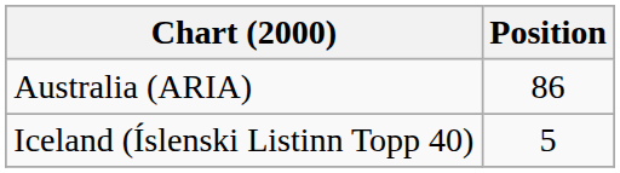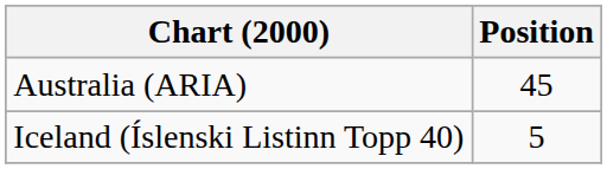Australia (ARIA) | Position: 86 -> 45
